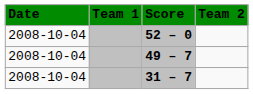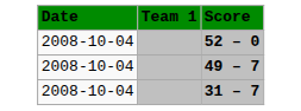- column: Team 2
